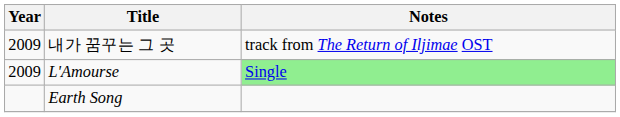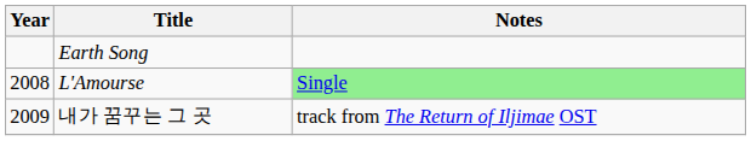rows swapped: Earth Song <-> 내가 꿈꾸는 그 곳
L'Amourse | Year: 2009 -> 2008
